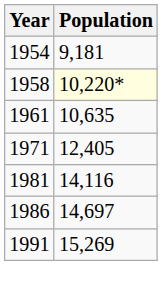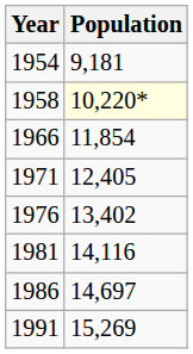- row: 1961 | 10,635
+ row: 1966 | 11,854
+ row: 1976 | 13,402
